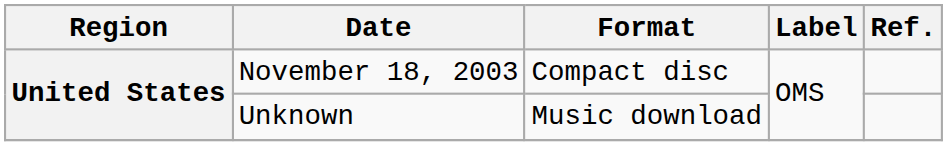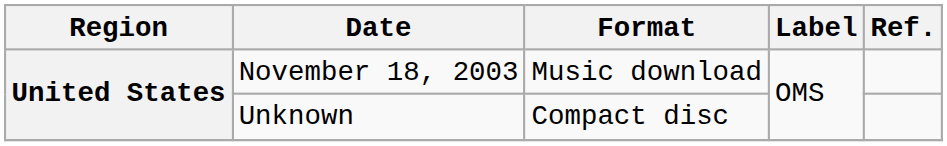November 18, 2003 | Format: Compact disc -> Music download
Unknown | Format: Music download -> Compact disc
